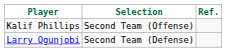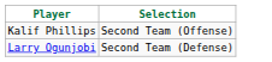- column: Ref.
